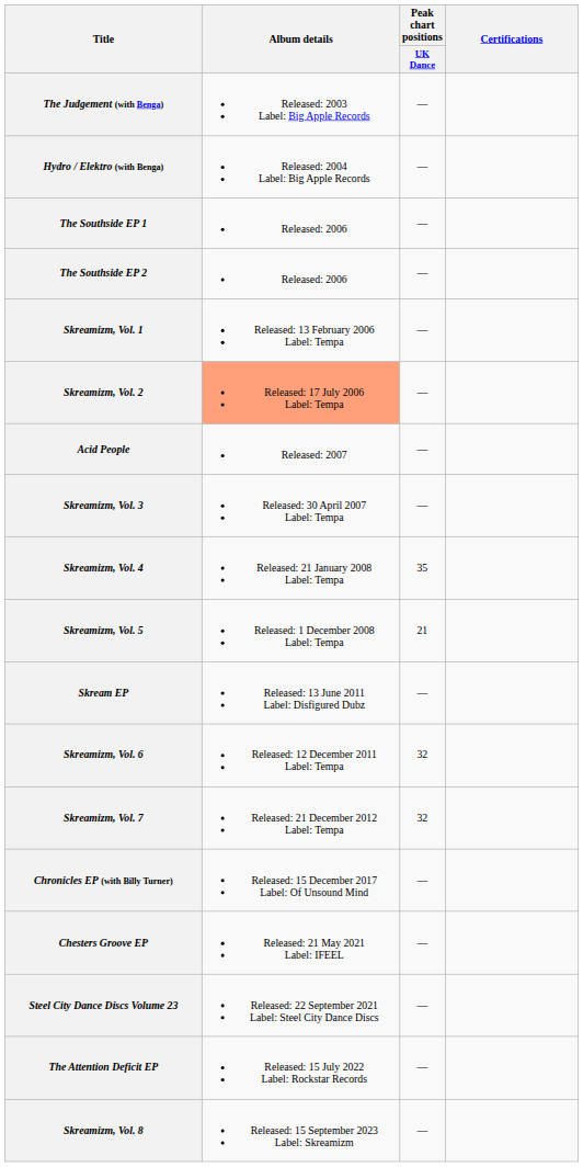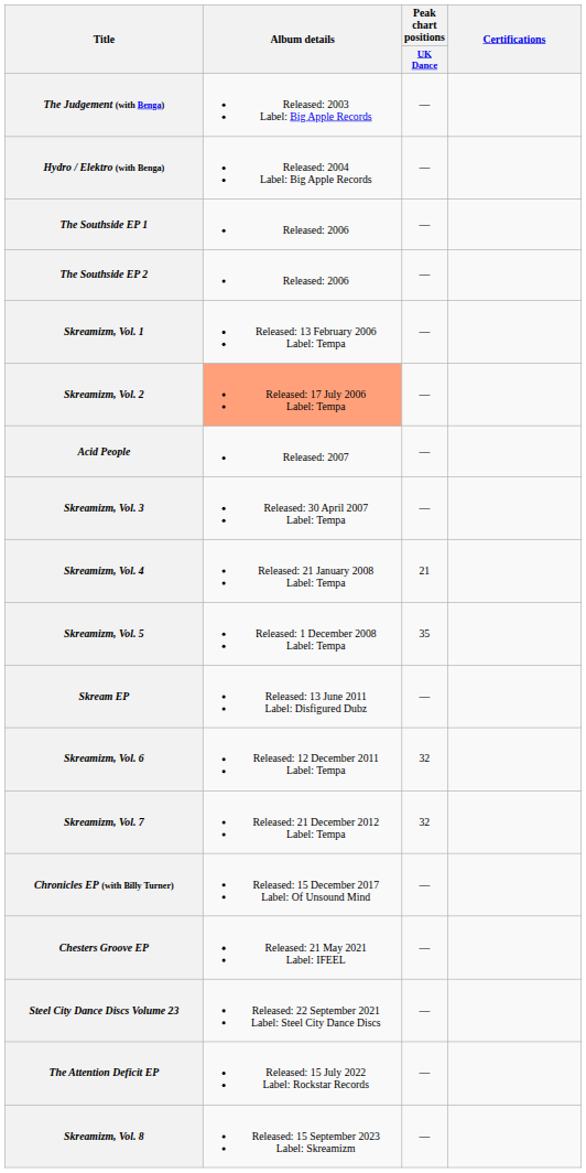Skreamizm, Vol. 4 | Peak chart positions / UK Dance: 35 -> 21
Skreamizm, Vol. 5 | Peak chart positions / UK Dance: 21 -> 35
